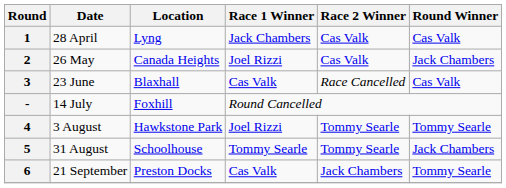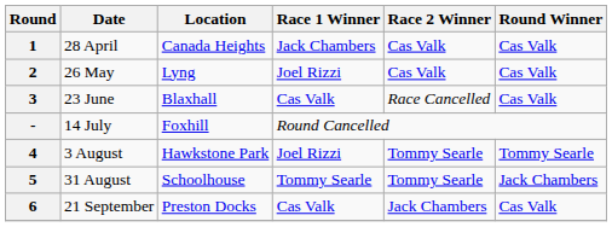1 | Location: Lyng -> Canada Heights
2 | Location: Canada Heights -> Lyng
2 | Round Winner: Jack Chambers -> Cas Valk
6 | Round Winner: Tommy Searle -> Cas Valk
